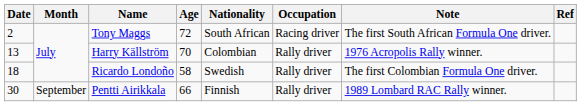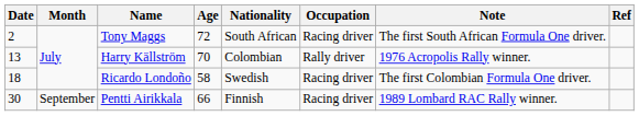Ricardo Londoño | Occupation: Rally driver -> Racing driver
Pentti Airikkala | Occupation: Rally driver -> Racing driver
